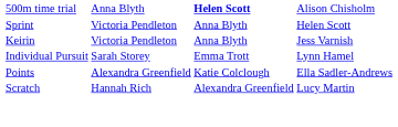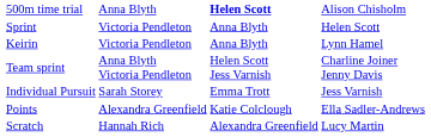Keirin | column 4: Jess Varnish -> Lynn Hamel
+ row: Team sprint | Anna Blyth Victoria Pendleton | Helen Scott Jess Varnish | Charline Joiner Jenny Davis
Individual Pursuit | column 4: Lynn Hamel -> Jess Varnish
